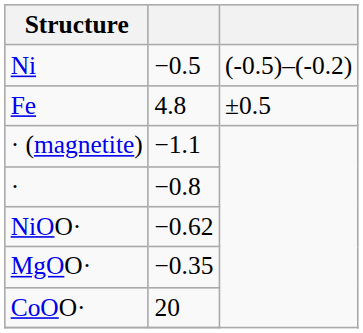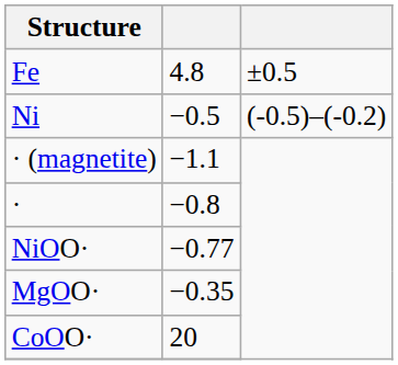rows swapped: Fe <-> Ni
NiOO· | column 2: −0.62 -> −0.77
